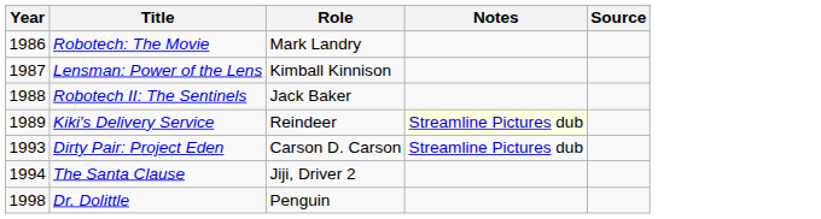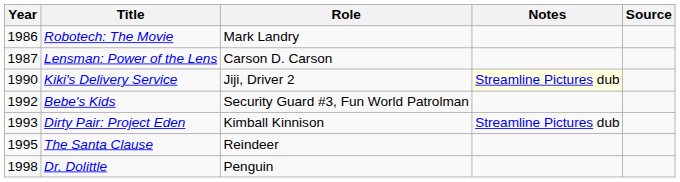Lensman: Power of the Lens | Role: Kimball Kinnison -> Carson D. Carson
- row: 1988 | Robotech II: The Sentinels | Jack Baker
Kiki's Delivery Service | Year: 1989 -> 1990
Kiki's Delivery Service | Role: Reindeer -> Jiji, Driver 2
+ row: 1992 | Bebe's Kids | Security Guard #3, Fun World Patrolman
Dirty Pair: Project Eden | Role: Carson D. Carson -> Kimball Kinnison
The Santa Clause | Year: 1994 -> 1995
The Santa Clause | Role: Jiji, Driver 2 -> Reindeer
